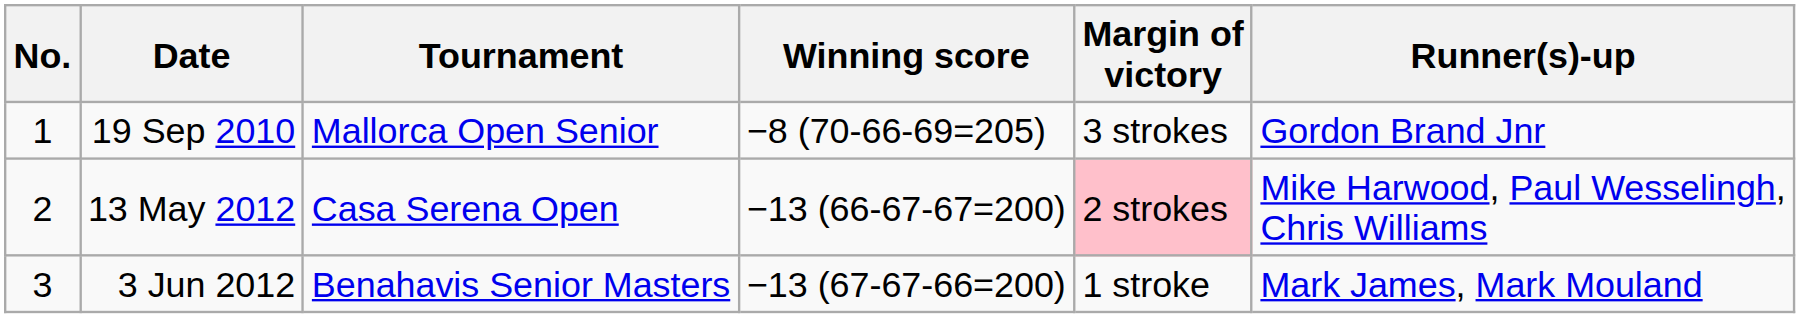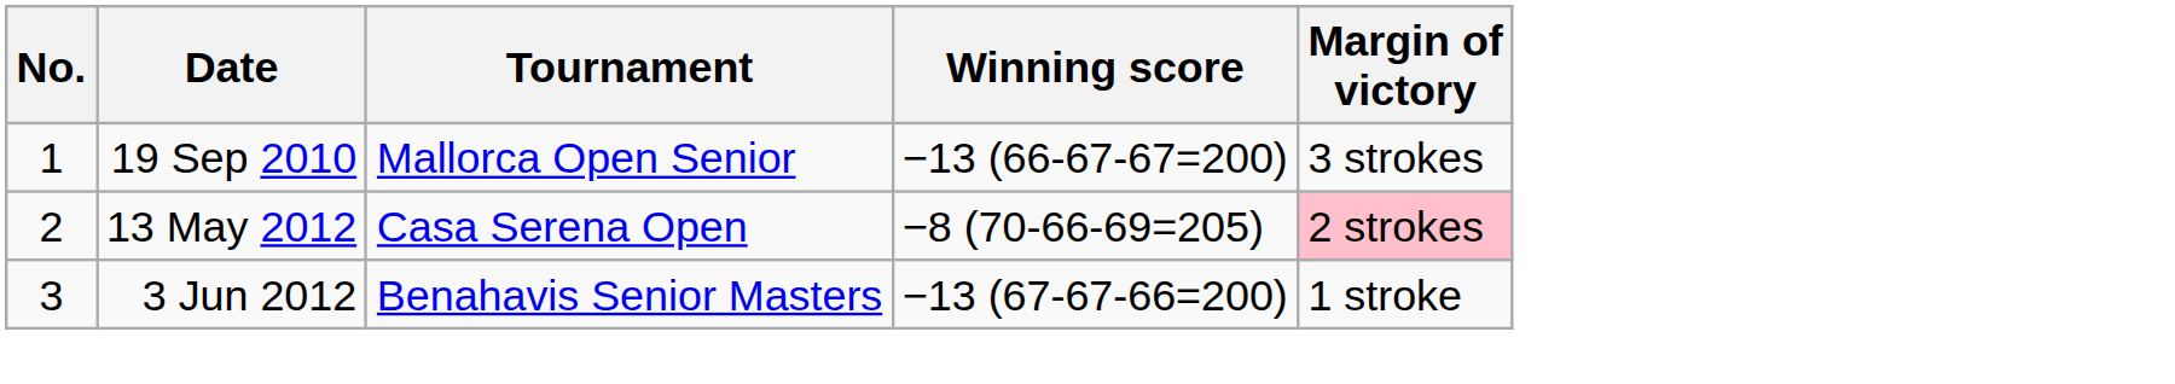- column: Runner(s)-up | Gordon Brand Jnr | Mike Harwood, Paul Wesselingh, Chris Williams | Mark James, Mark Mouland
19 Sep 2010 | Winning score: −8 (70-66-69=205) -> −13 (66-67-67=200)
13 May 2012 | Winning score: −13 (66-67-67=200) -> −8 (70-66-69=205)
